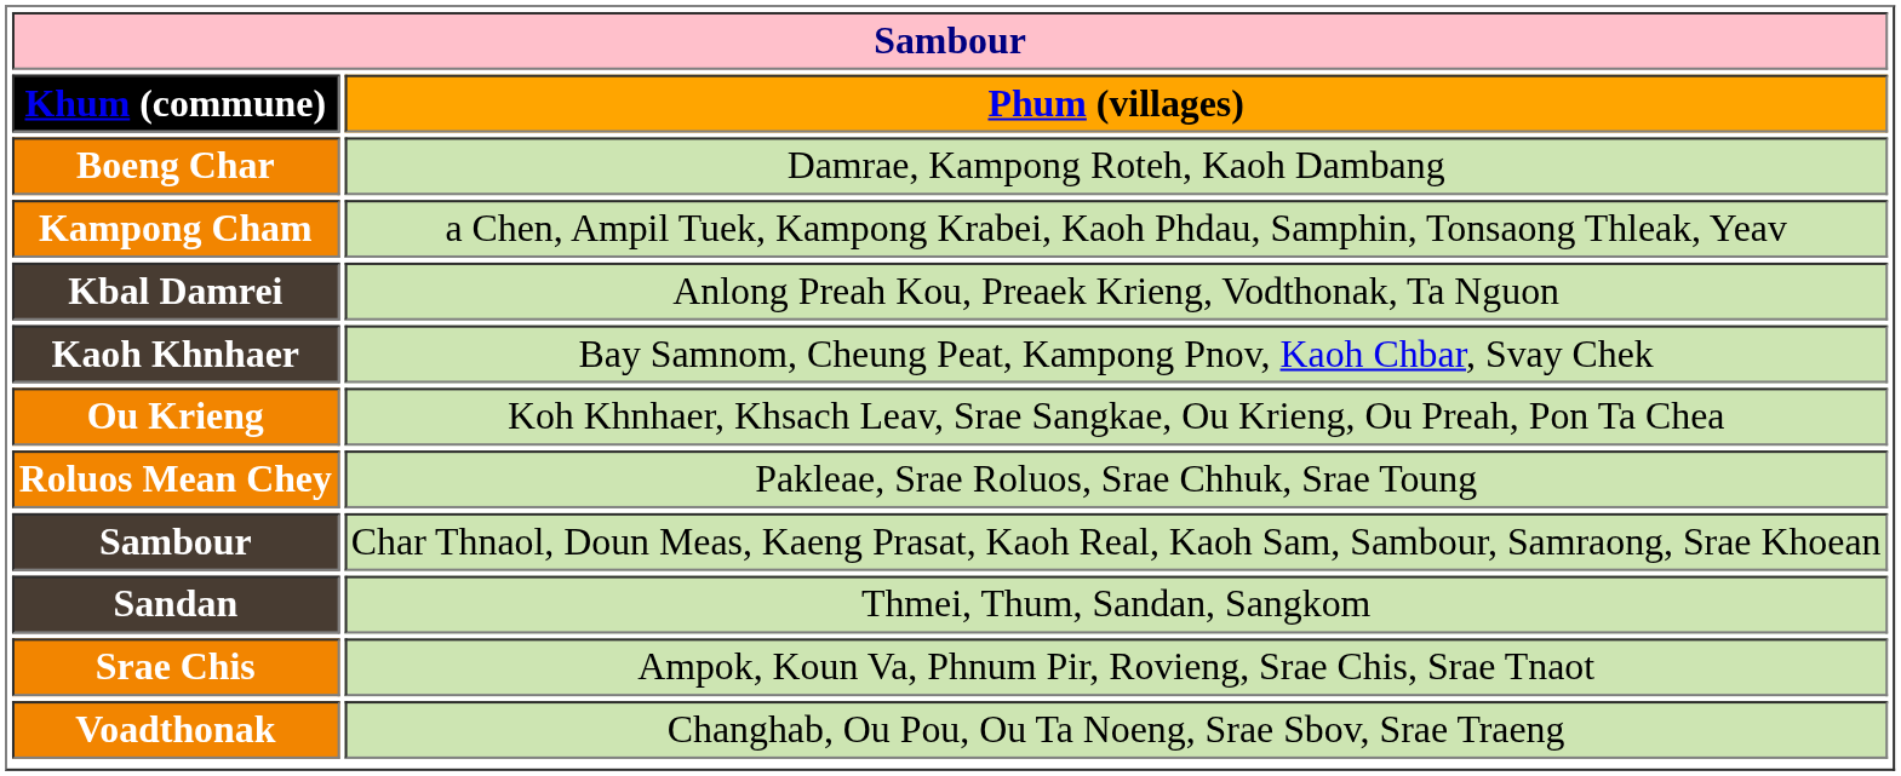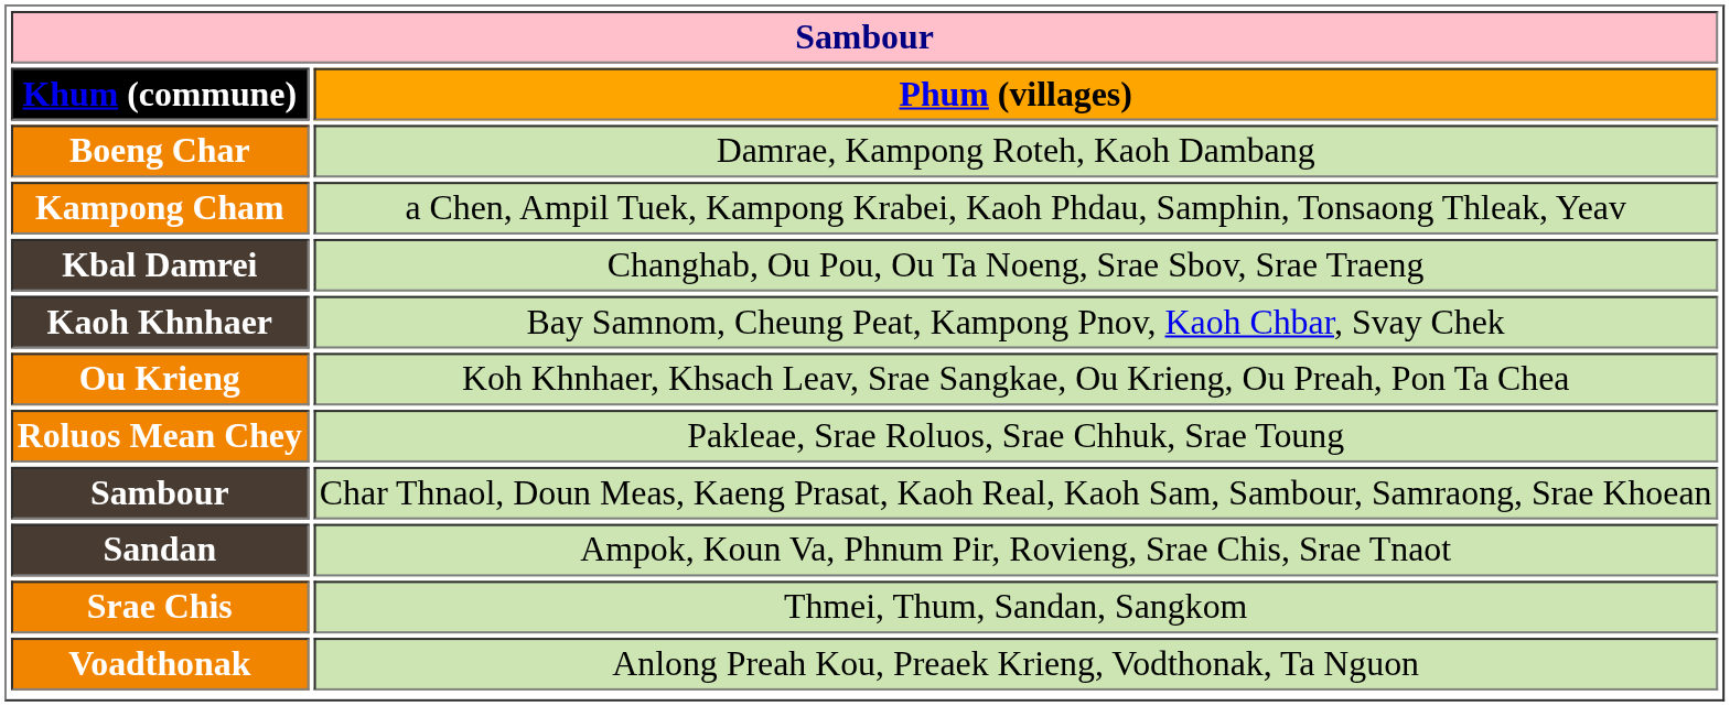Kbal Damrei | Phum (villages): Anlong Preah Kou, Preaek Krieng, Vodthonak, Ta Nguon -> Changhab, Ou Pou, Ou Ta Noeng, Srae Sbov, Srae Traeng
Sandan | Phum (villages): Thmei, Thum, Sandan, Sangkom -> Ampok, Koun Va, Phnum Pir, Rovieng, Srae Chis, Srae Tnaot
Srae Chis | Phum (villages): Ampok, Koun Va, Phnum Pir, Rovieng, Srae Chis, Srae Tnaot -> Thmei, Thum, Sandan, Sangkom
Voadthonak | Phum (villages): Changhab, Ou Pou, Ou Ta Noeng, Srae Sbov, Srae Traeng -> Anlong Preah Kou, Preaek Krieng, Vodthonak, Ta Nguon
